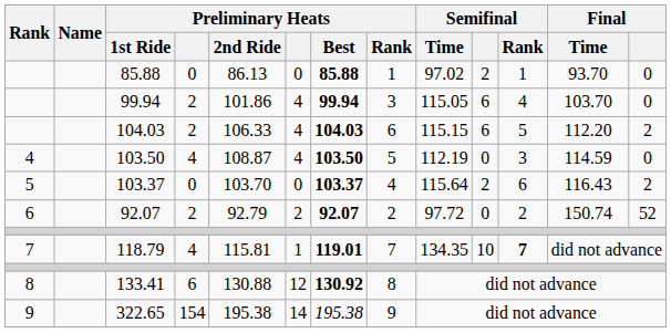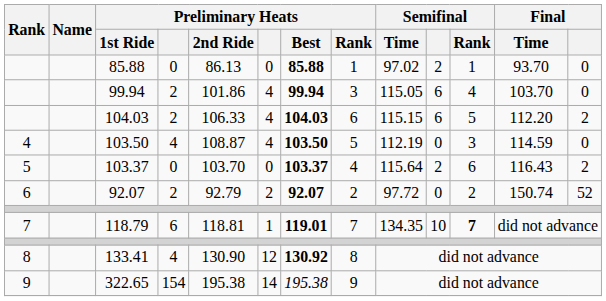118.79 | column 4: 4 -> 6
118.79 | Preliminary Heats / 2nd Ride: 115.81 -> 118.81
133.41 | column 4: 6 -> 4
133.41 | Preliminary Heats / 2nd Ride: 130.88 -> 130.90
